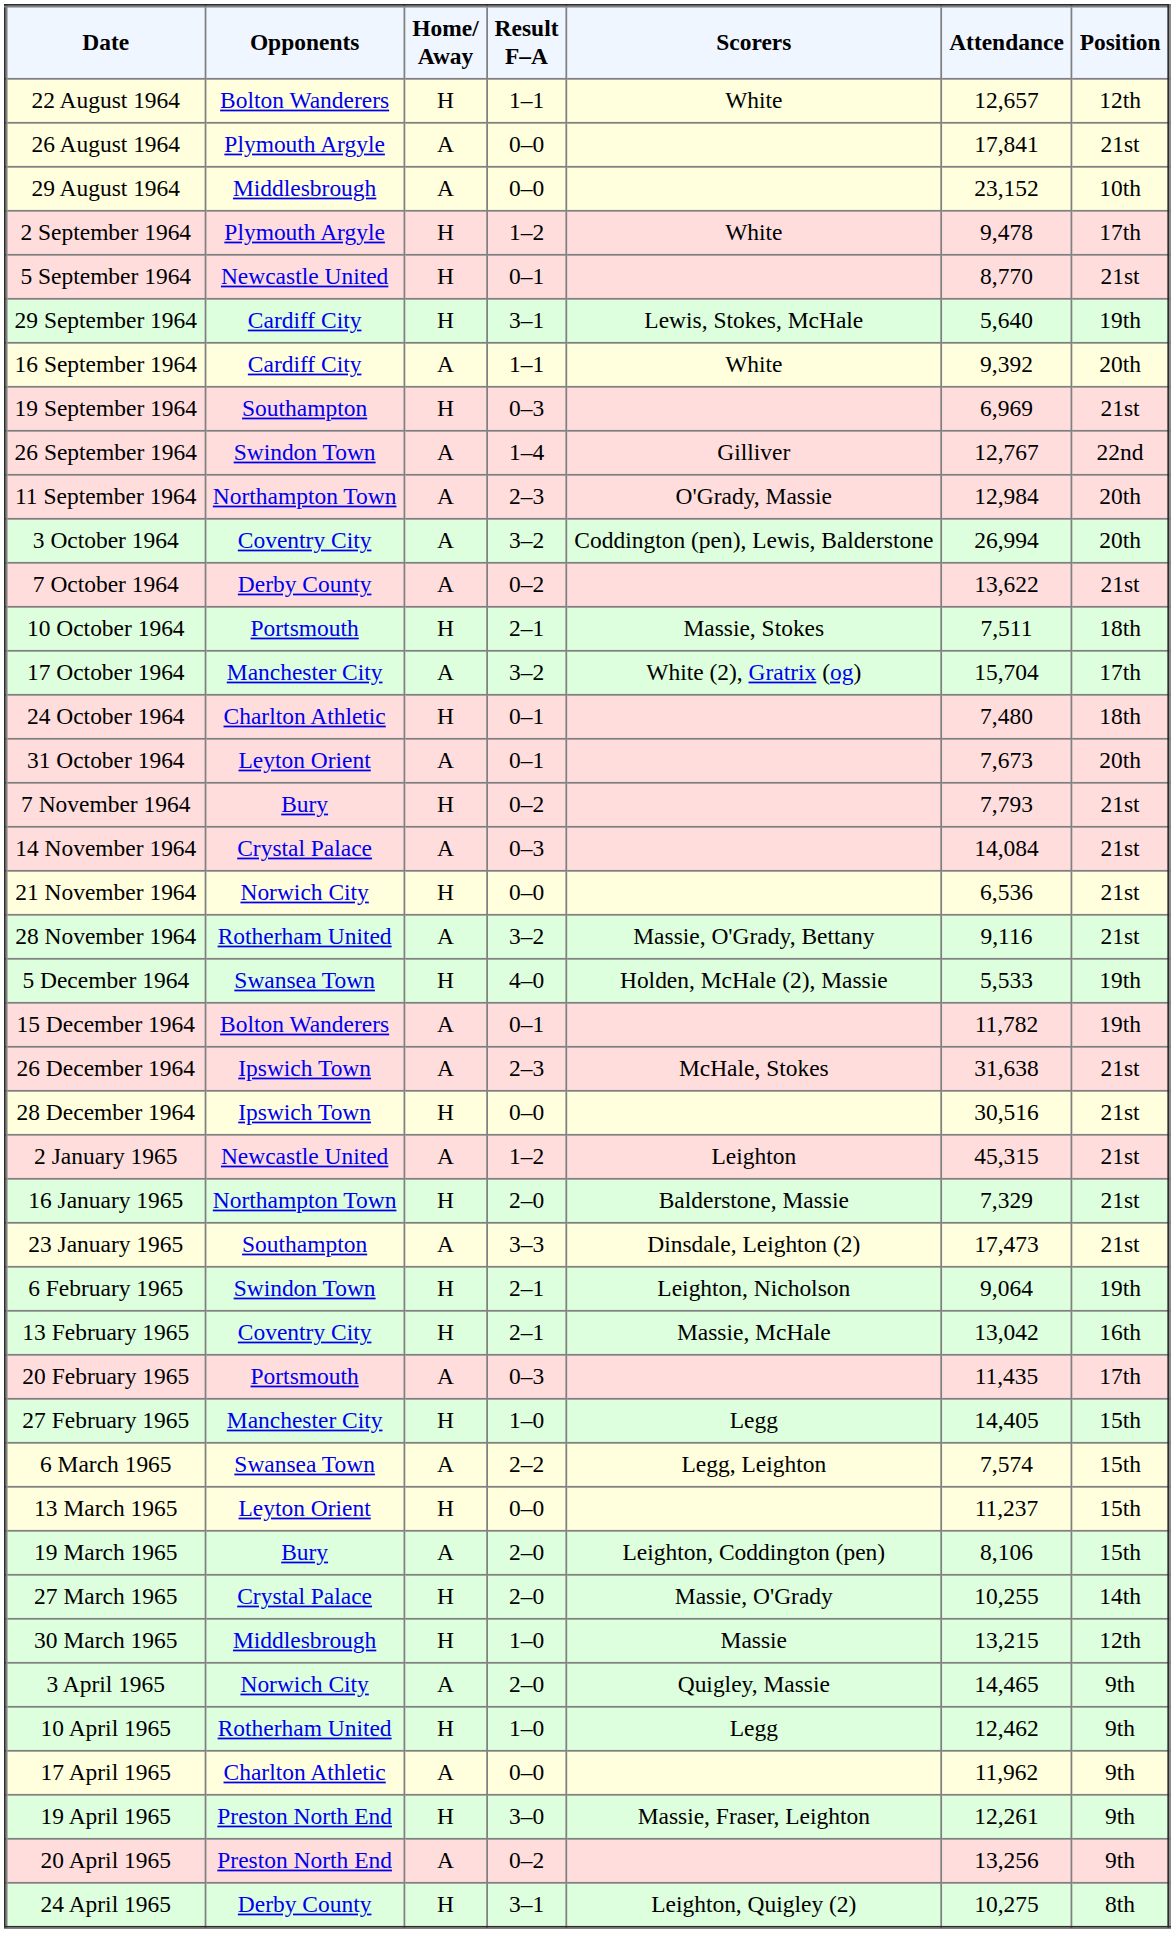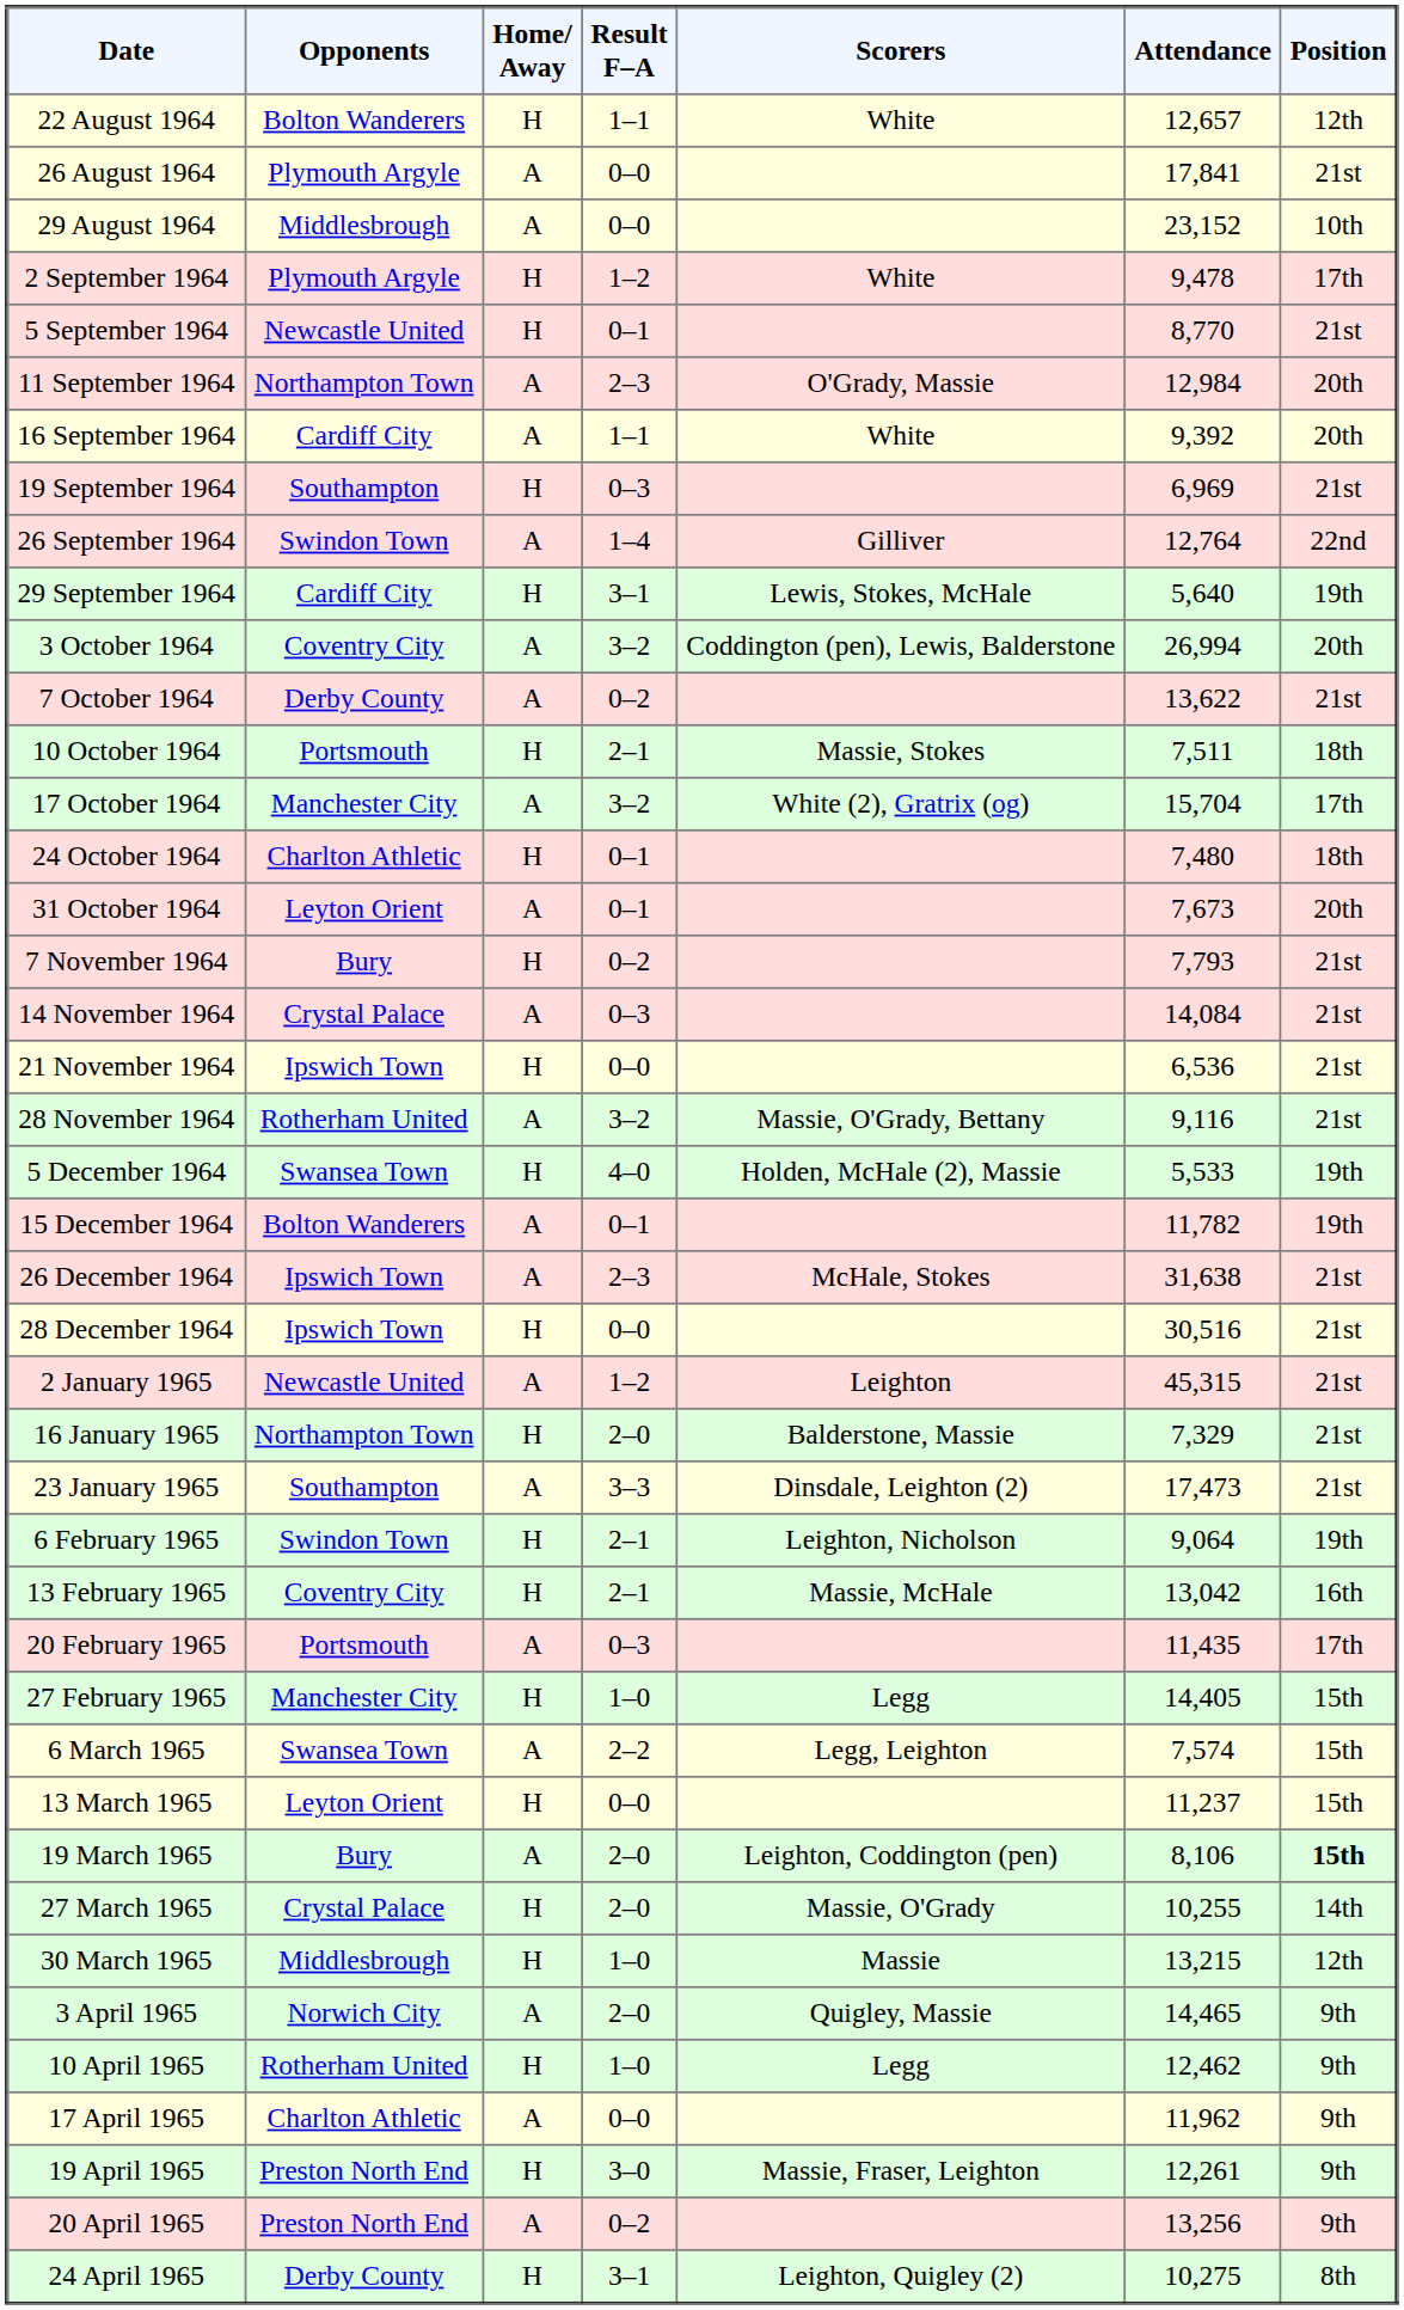rows swapped: 11 September 1964 <-> 29 September 1964
26 September 1964 | Attendance: 12,767 -> 12,764
21 November 1964 | Opponents: Norwich City -> Ipswich Town
19 March 1965 | Position: normal -> bold
